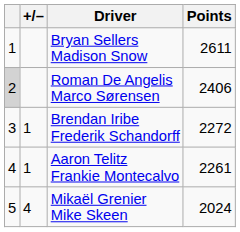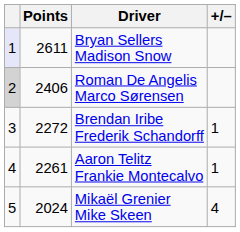columns swapped: +/– <-> Points
Bryan Sellers Madison Snow | column 1: no background -> lavender background
